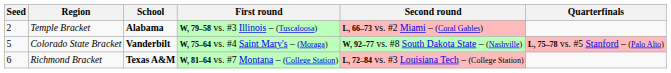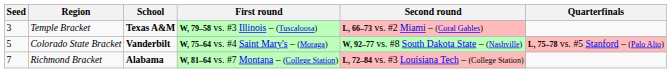Temple Bracket | Seed: 2 -> 3
Temple Bracket | School: Alabama -> Texas A&M
Richmond Bracket | Seed: 6 -> 7
Richmond Bracket | School: Texas A&M -> Alabama
